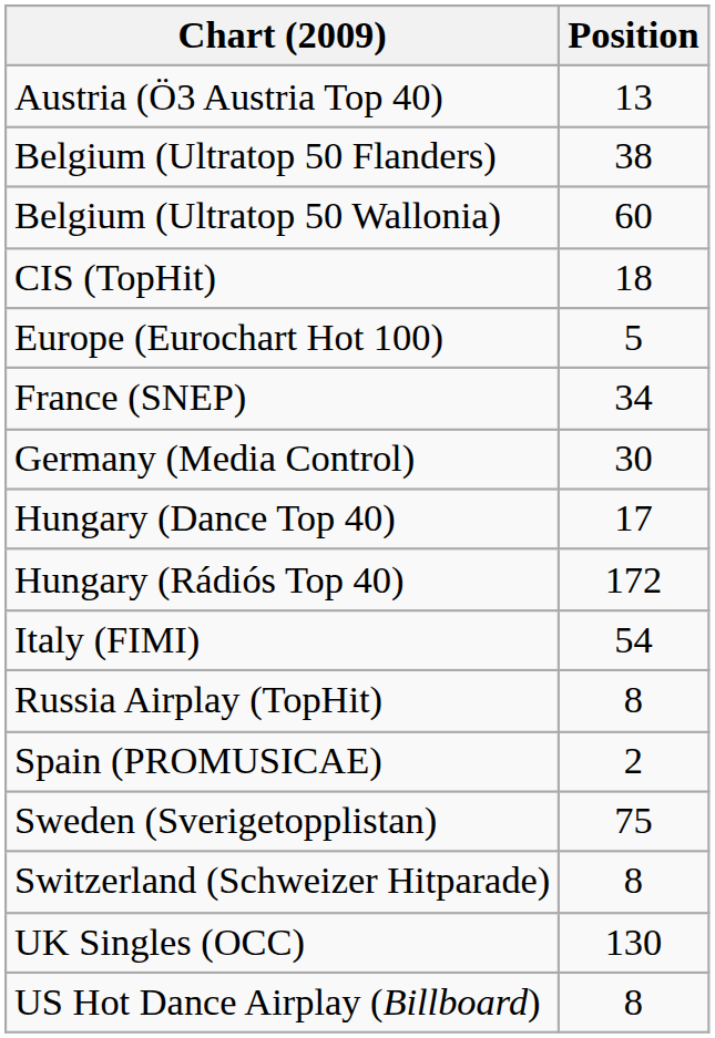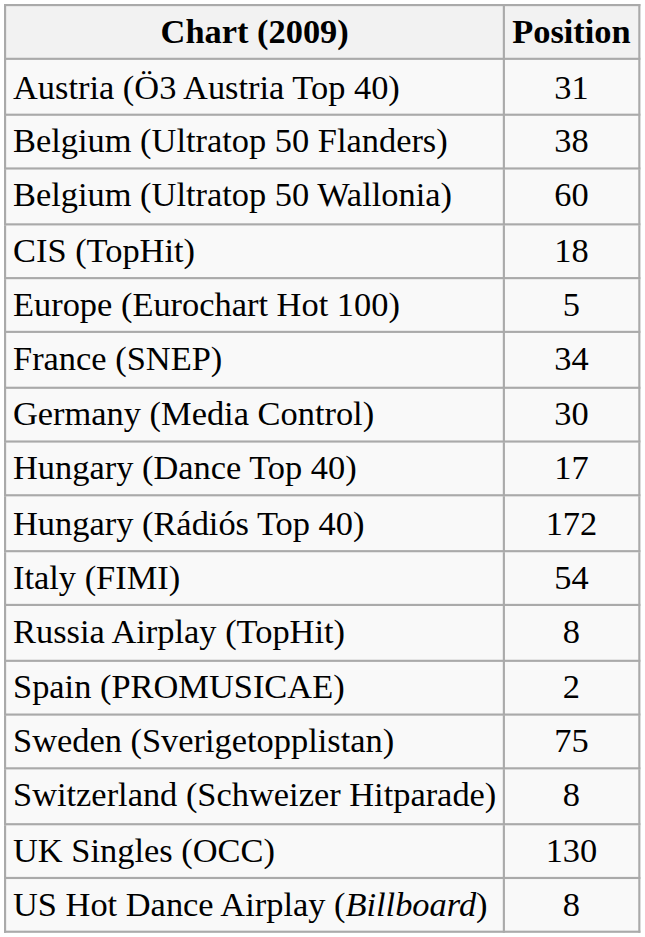Austria (Ö3 Austria Top 40) | Position: 13 -> 31
